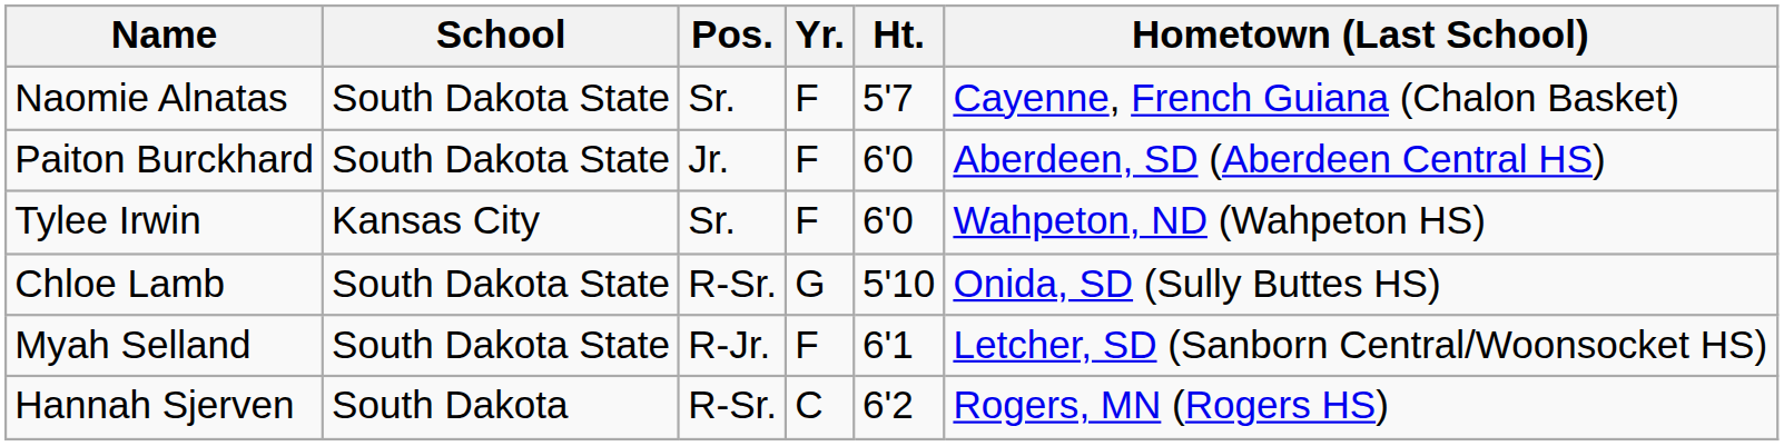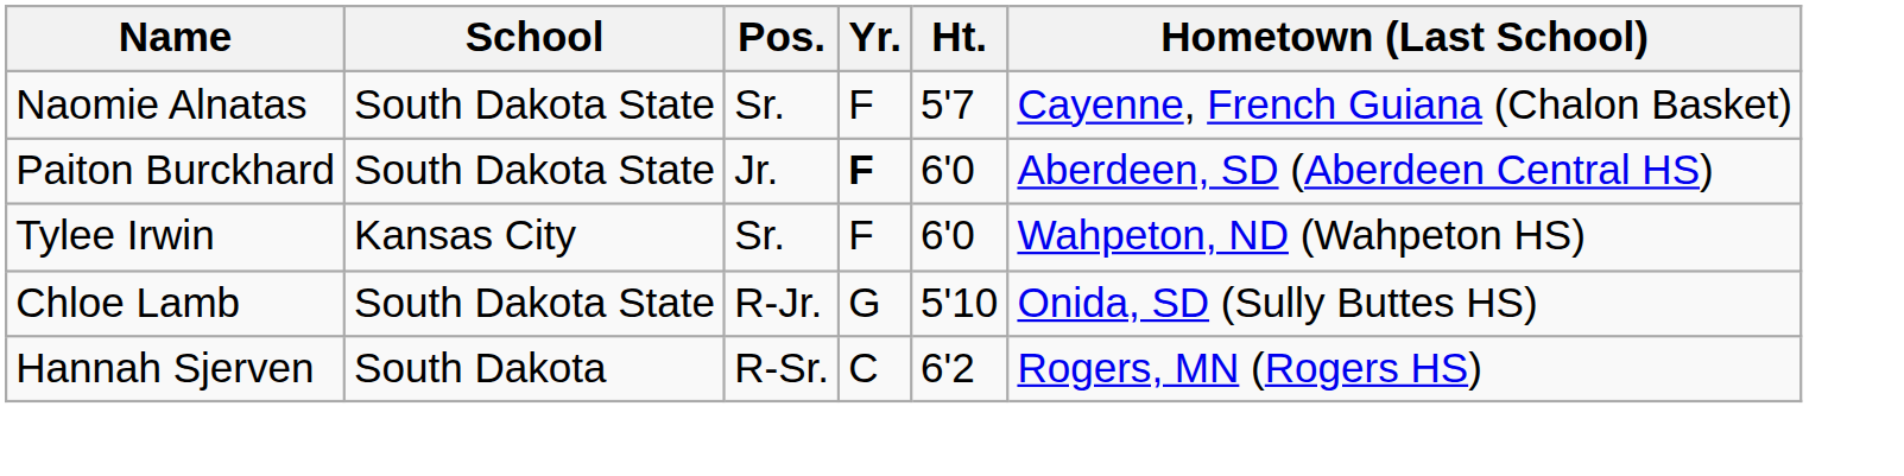Paiton Burckhard | Yr.: normal -> bold
Chloe Lamb | Pos.: R-Sr. -> R-Jr.
- row: Myah Selland | South Dakota State | R-Jr. | F | 6'1 | Letcher, SD (Sanborn Central/Woonsocket HS)
